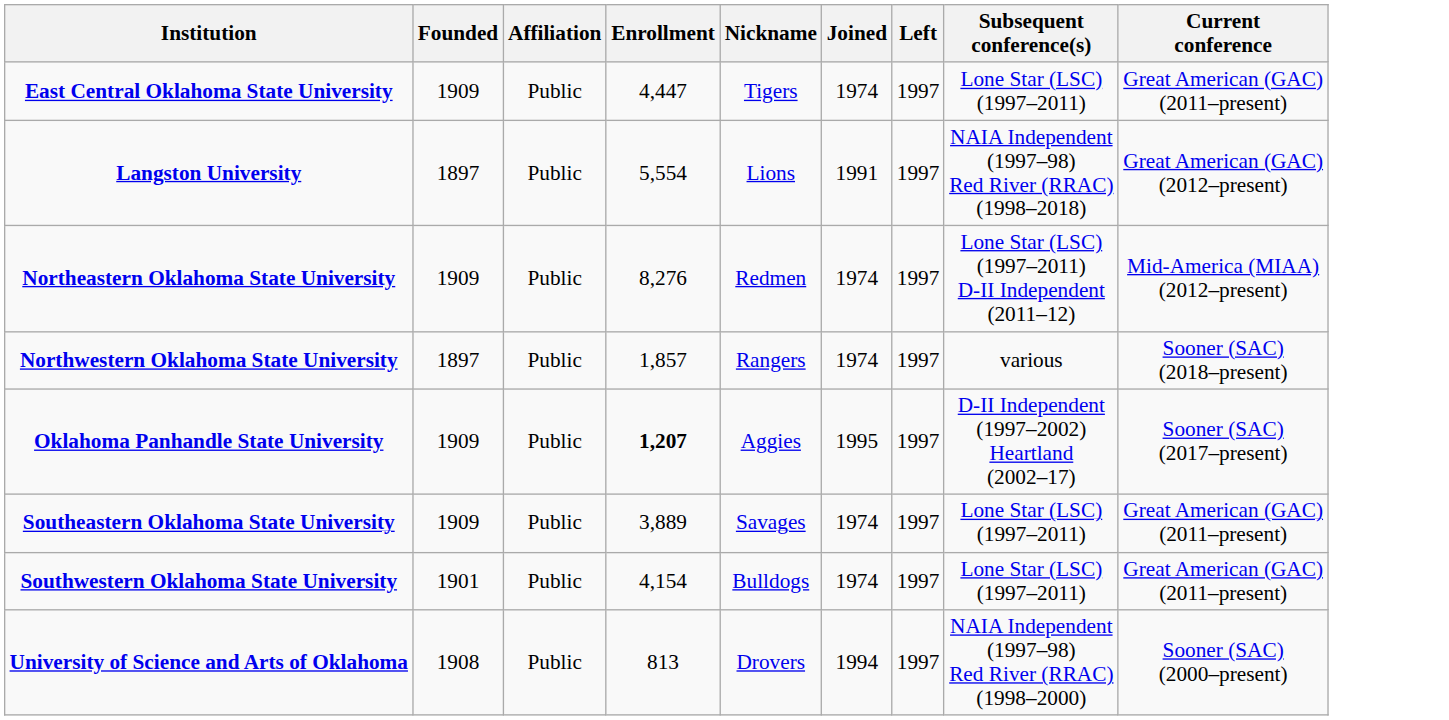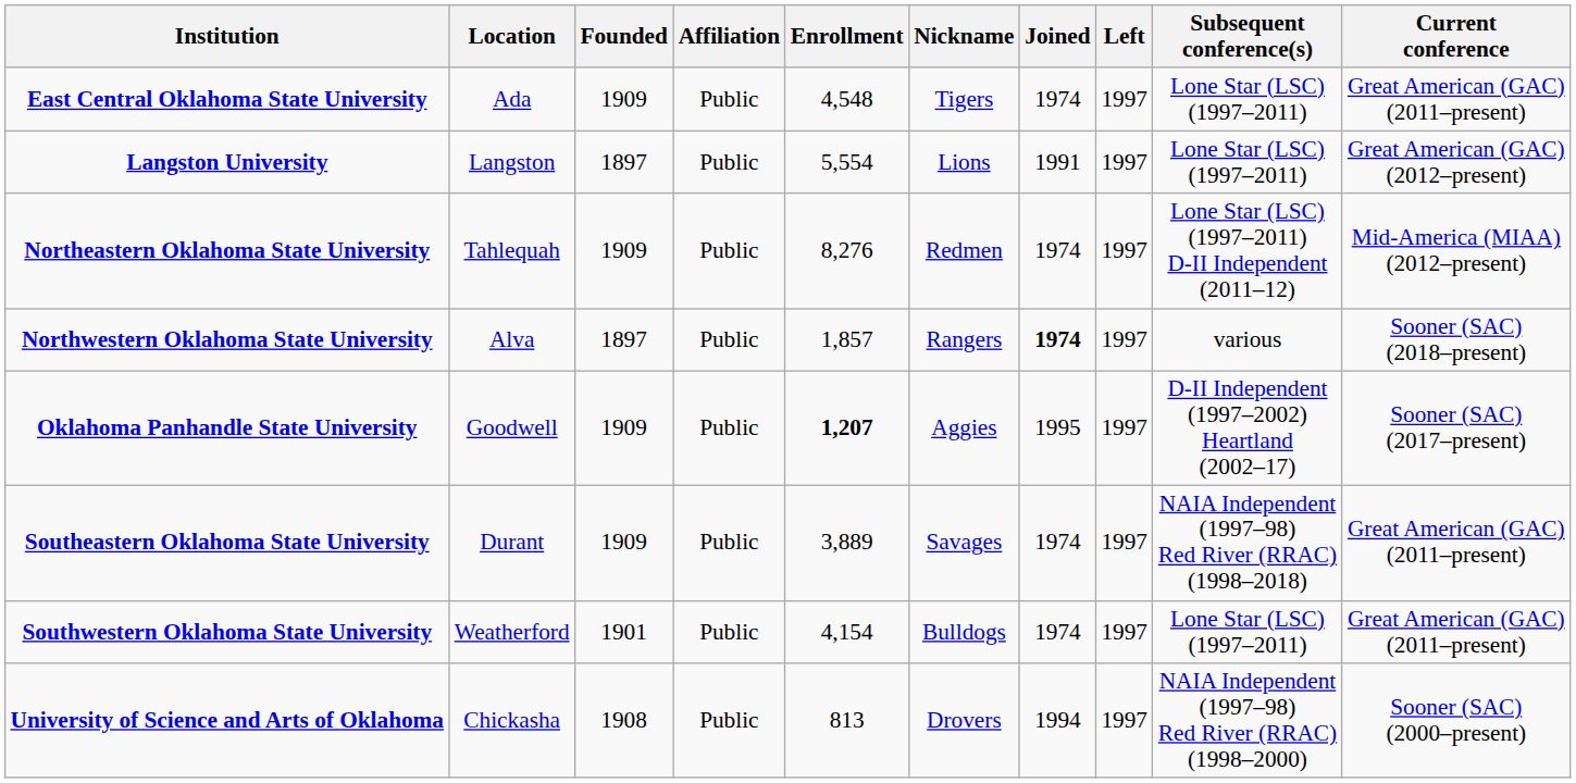+ column: Location | Ada | Langston | Tahlequah | Alva | Goodwell | Durant | Weatherford | Chickasha
East Central Oklahoma State University | Enrollment: 4,447 -> 4,548
Langston University | Subsequent conference(s): NAIA Independent (1997–98) Red River (RRAC) (1998–2018) -> Lone Star (LSC) (1997–2011)
Northwestern Oklahoma State University | Joined: normal -> bold
Southeastern Oklahoma State University | Subsequent conference(s): Lone Star (LSC) (1997–2011) -> NAIA Independent (1997–98) Red River (RRAC) (1998–2018)
